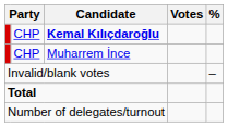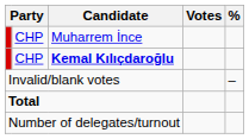rows swapped: Kemal Kılıçdaroğlu <-> Muharrem İnce
